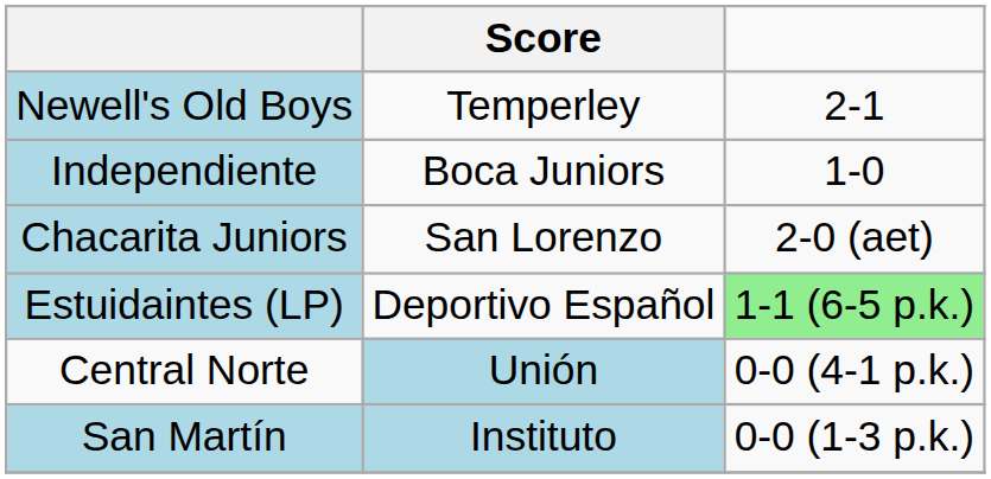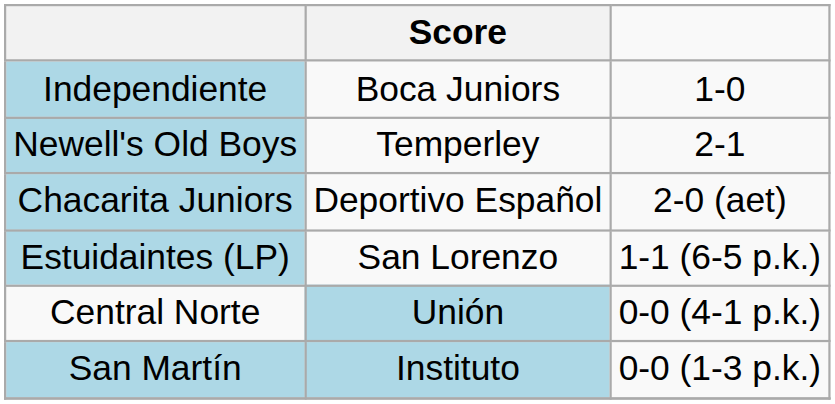rows swapped: Independiente <-> Newell's Old Boys
Chacarita Juniors | Score: San Lorenzo -> Deportivo Español
Estuidaintes (LP) | Score: Deportivo Español -> San Lorenzo
Estuidaintes (LP) | column 3: lightgreen background -> no background
